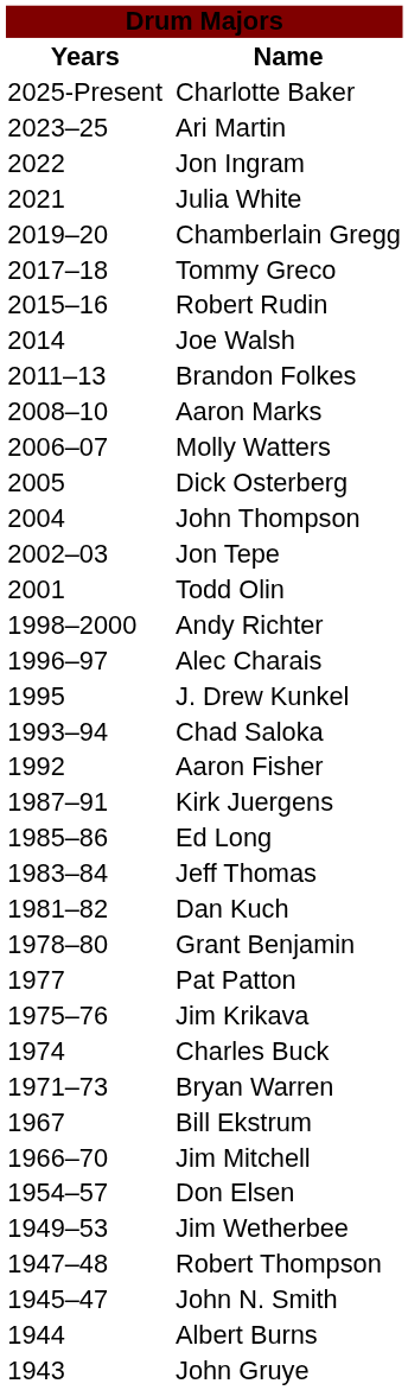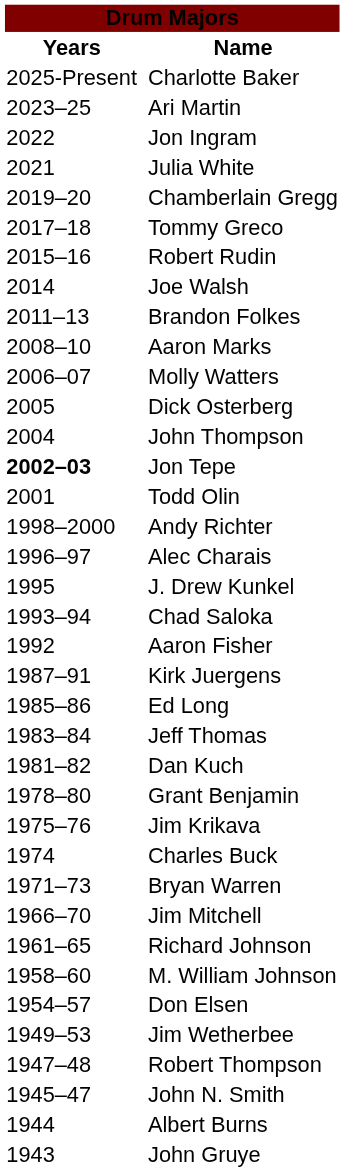Jon Tepe | Years: normal -> bold
- row: 1977 | Pat Patton
- row: 1967 | Bill Ekstrum
+ row: 1961–65 | Richard Johnson
+ row: 1958–60 | M. William Johnson
